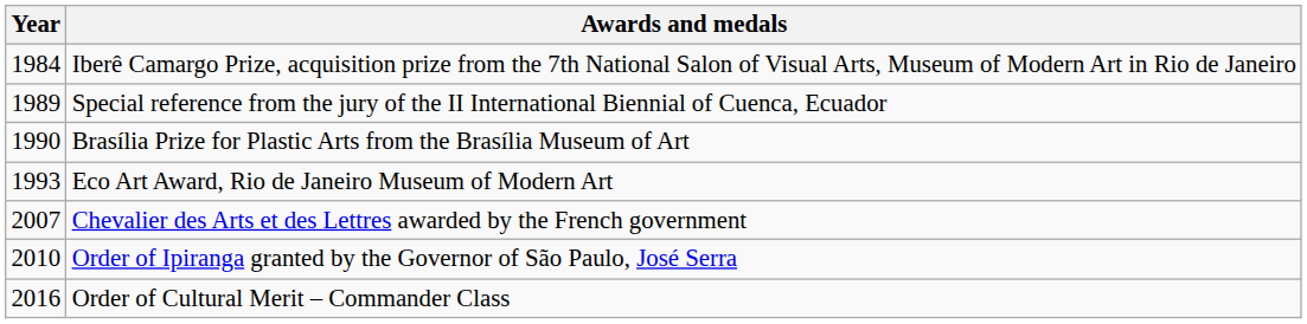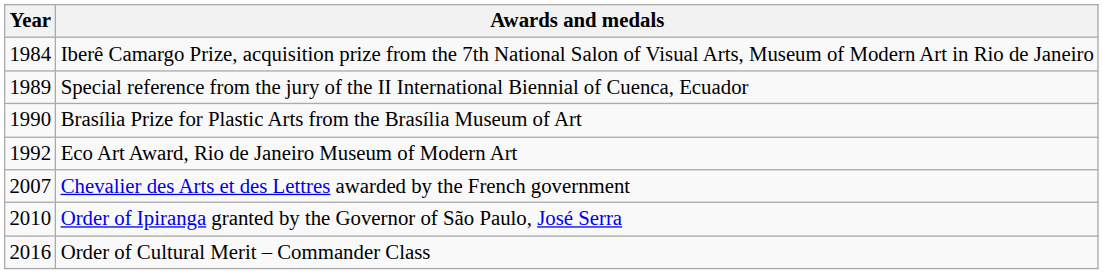Eco Art Award, Rio de Janeiro Museum of Modern Art | Year: 1993 -> 1992
